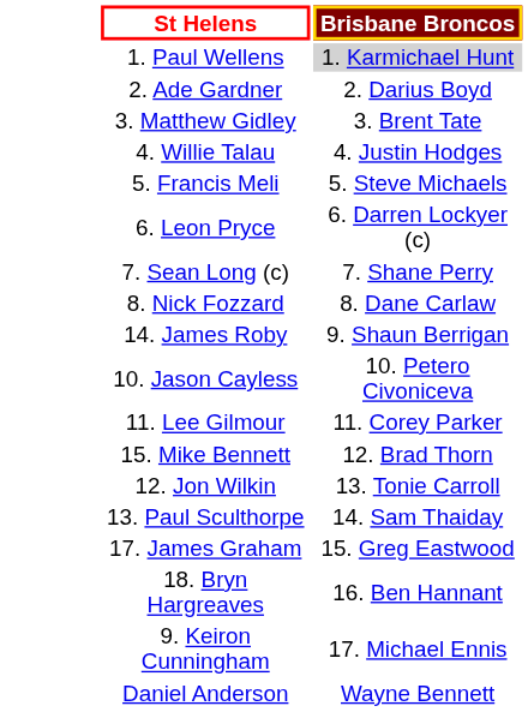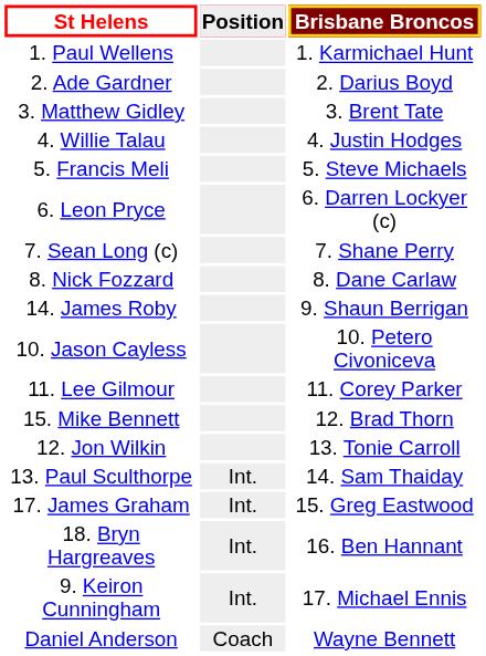+ column: Position | Int. | Int. | Int. | Int. | Coach
1. Paul Wellens | Brisbane Broncos: lightgrey background -> no background
